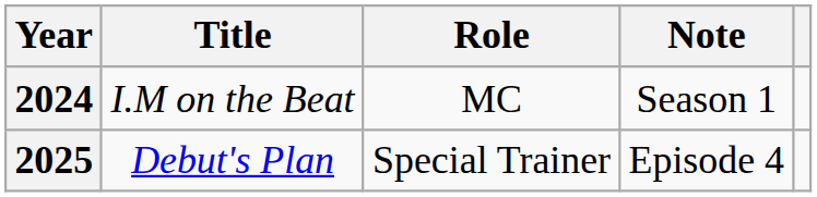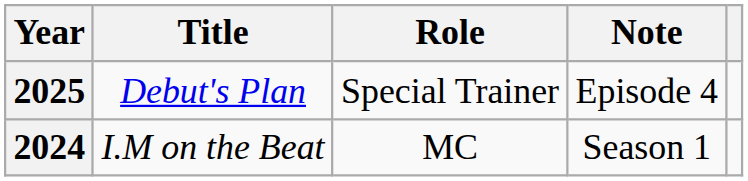rows swapped: 2024 <-> 2025
